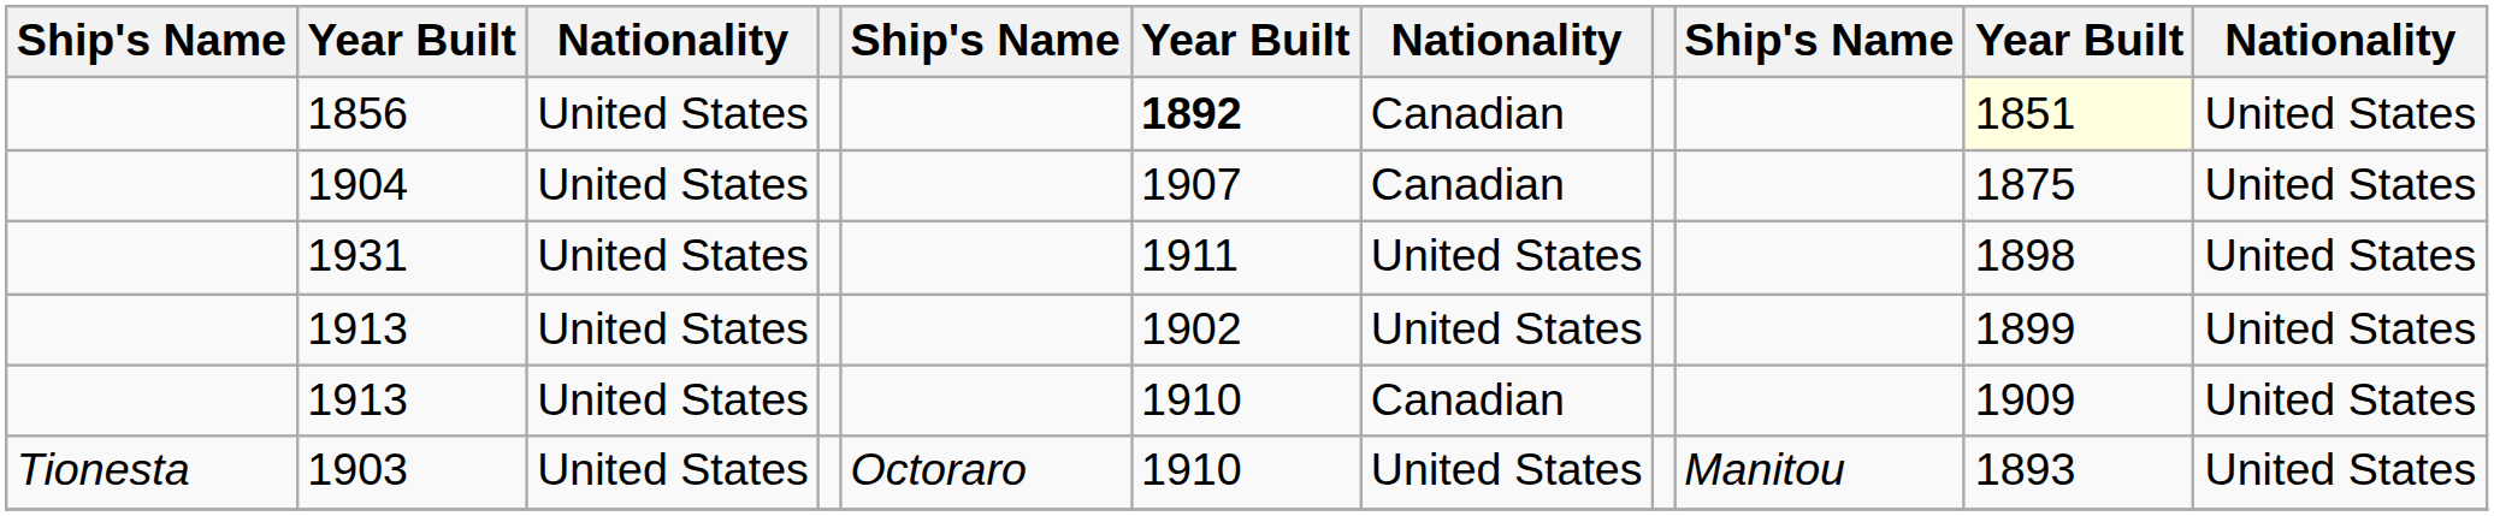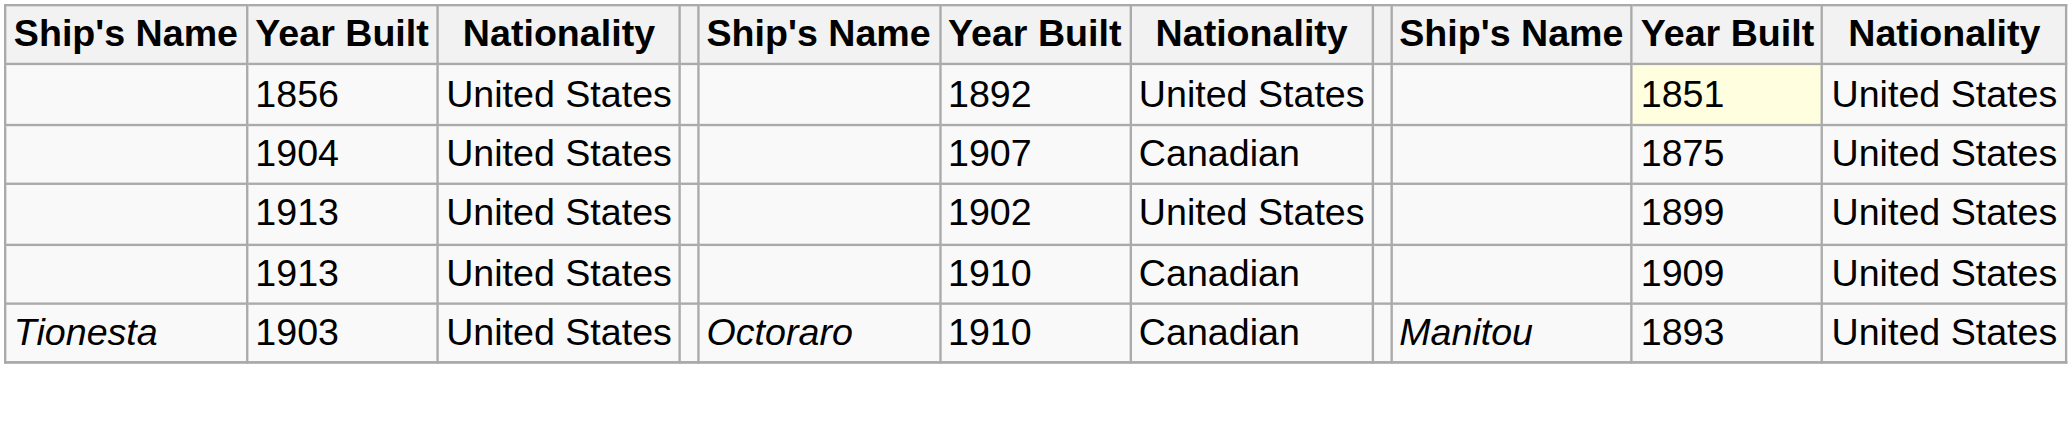1856 | column 6: bold -> normal
1856 | column 7: Canadian -> United States
- row: 1931 | United States | 1911 | United States | 1898 | United States
1903 | column 7: United States -> Canadian
